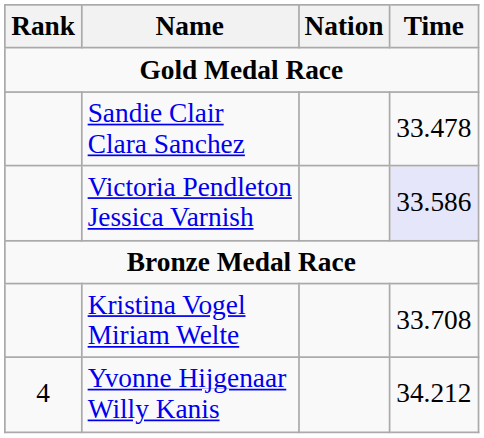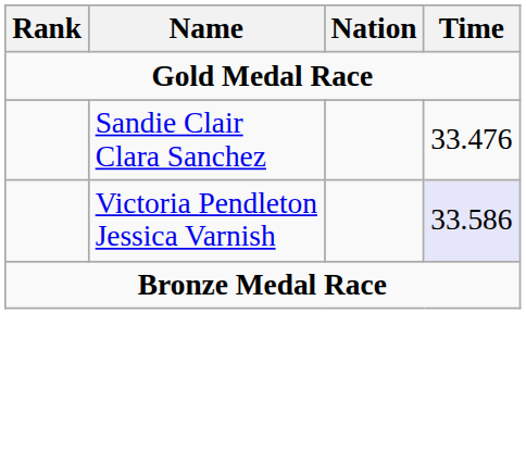Sandie Clair Clara Sanchez | Time: 33.478 -> 33.476
- row: Kristina Vogel Miriam Welte | 33.708
- row: 4 | Yvonne Hijgenaar Willy Kanis | 34.212
